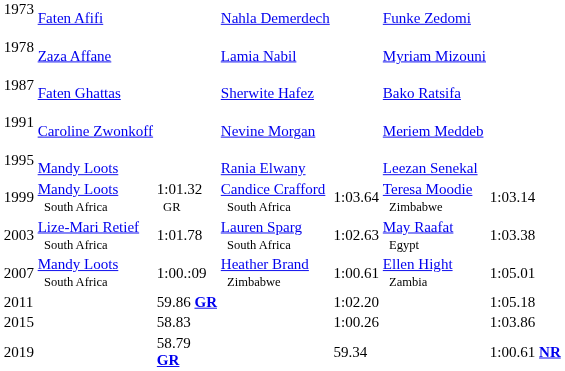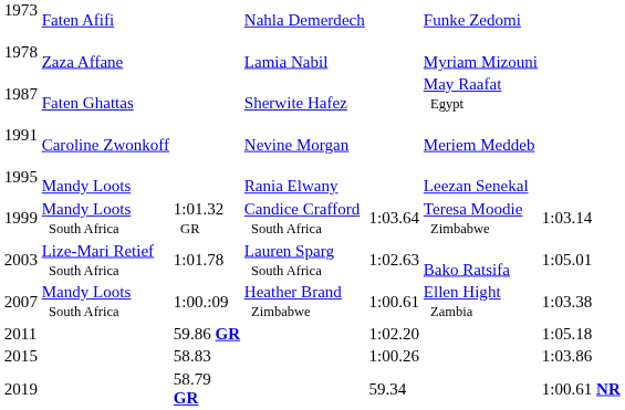1987 | column 6: Bako Ratsifa -> May Raafat Egypt
2003 | column 6: May Raafat Egypt -> Bako Ratsifa
2003 | column 7: 1:03.38 -> 1:05.01
2007 | column 7: 1:05.01 -> 1:03.38
